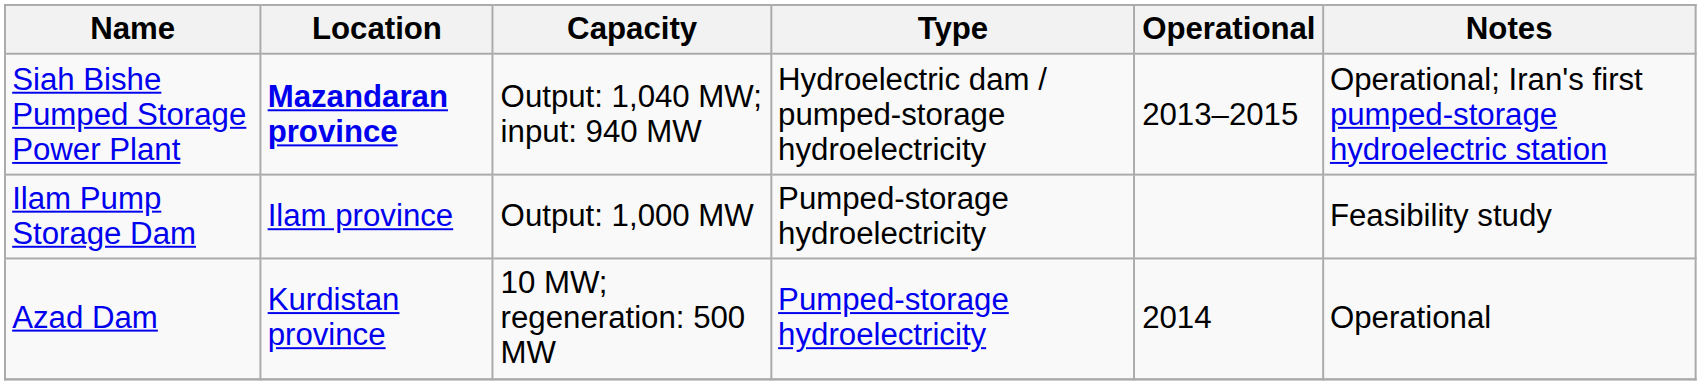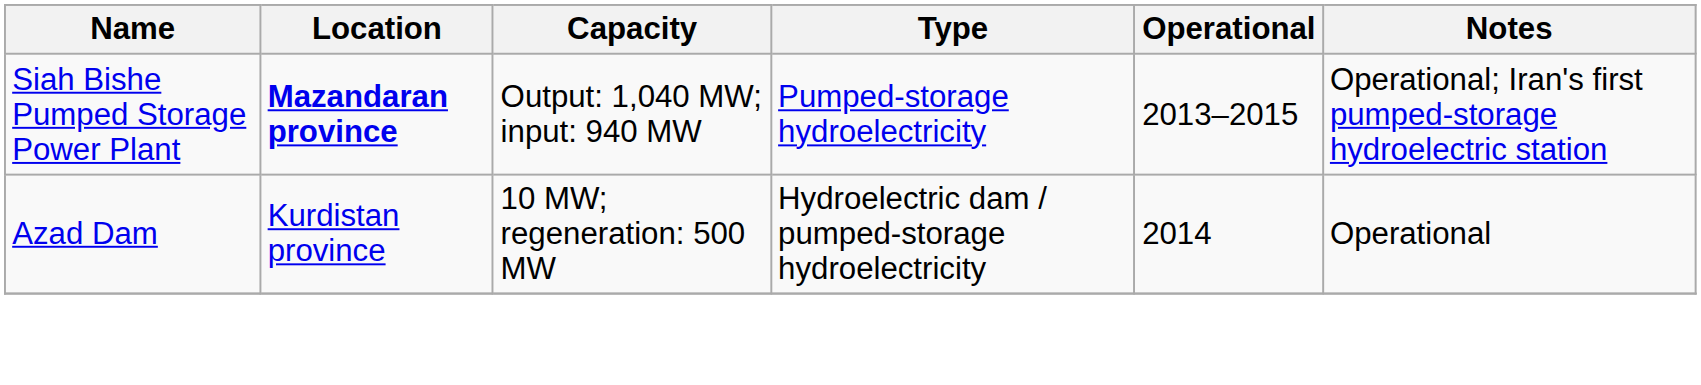Siah Bishe Pumped Storage Power Plant | Type: Hydroelectric dam / pumped-storage hydroelectricity -> Pumped-storage hydroelectricity
- row: Ilam Pump Storage Dam | Ilam province | Output: 1,000 MW | Pumped-storage hydroelectricity | Feasibility study
Azad Dam | Type: Pumped-storage hydroelectricity -> Hydroelectric dam / pumped-storage hydroelectricity
